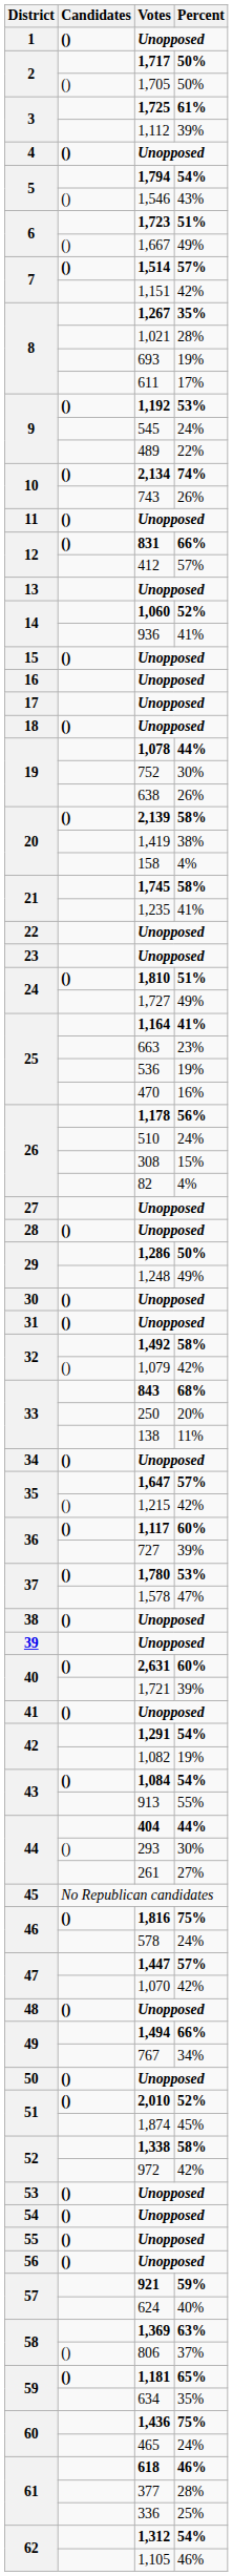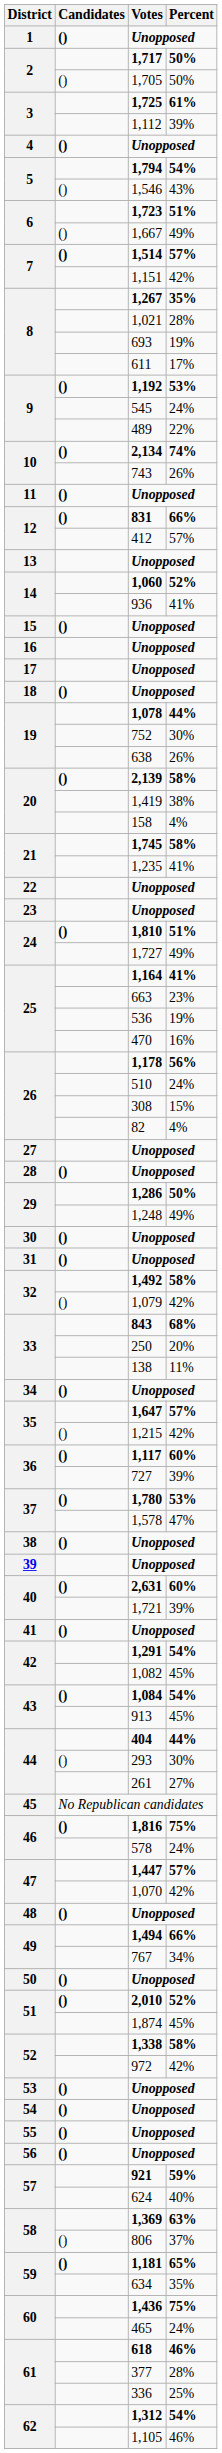1,082 | Percent: 19% -> 45%
913 | Percent: 55% -> 45%
